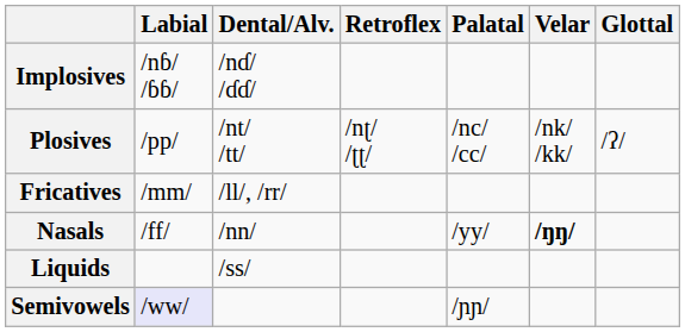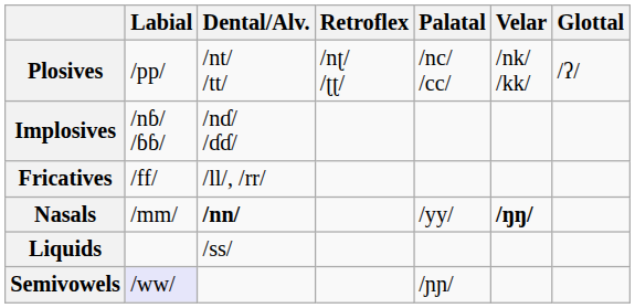rows swapped: Plosives <-> Implosives
Fricatives | Labial: /mm/ -> /ff/
Nasals | Labial: /ff/ -> /mm/
Nasals | Dental/Alv.: normal -> bold
